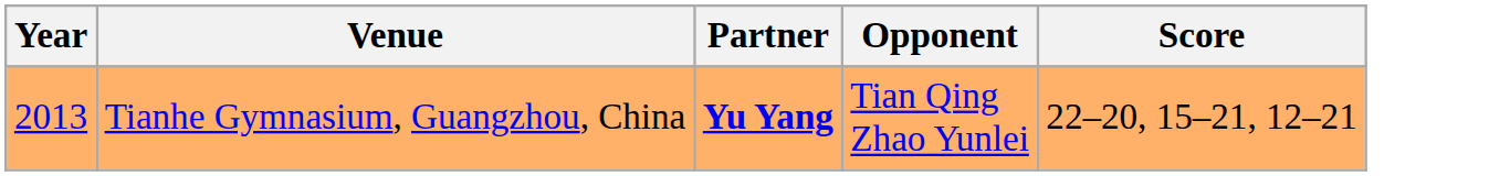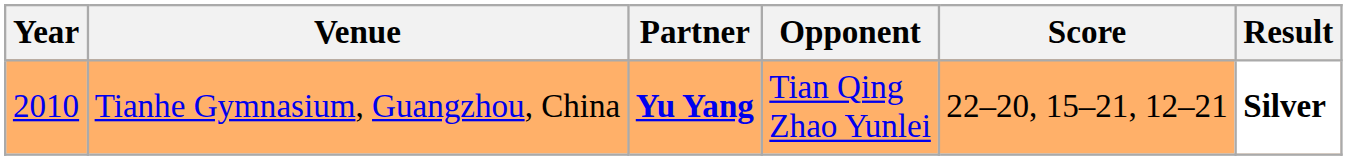+ column: Result | Silver
Tianhe Gymnasium, Guangzhou, China | Year: 2013 -> 2010
